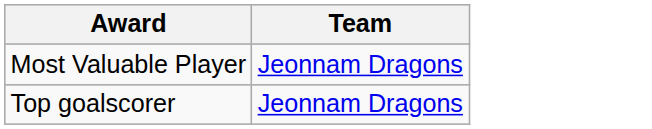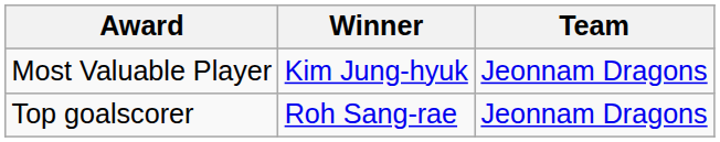+ column: Winner | Kim Jung-hyuk | Roh Sang-rae
